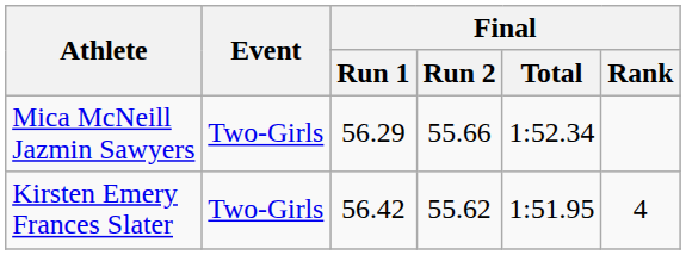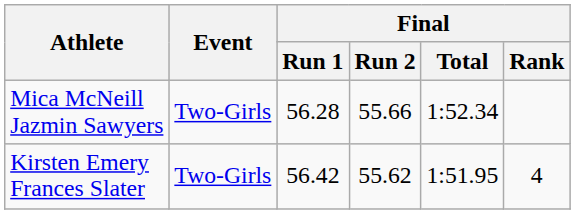Mica McNeill Jazmin Sawyers | Final / Run 1: 56.29 -> 56.28
